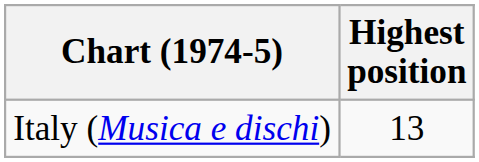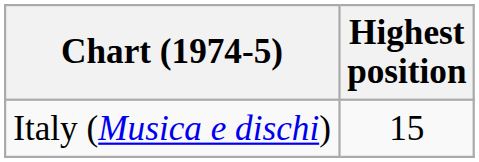Italy (Musica e dischi) | Highest position: 13 -> 15
